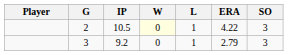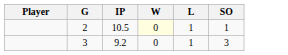- column: ERA | 4.22 | 2.79
2 | SO: 3 -> 1
